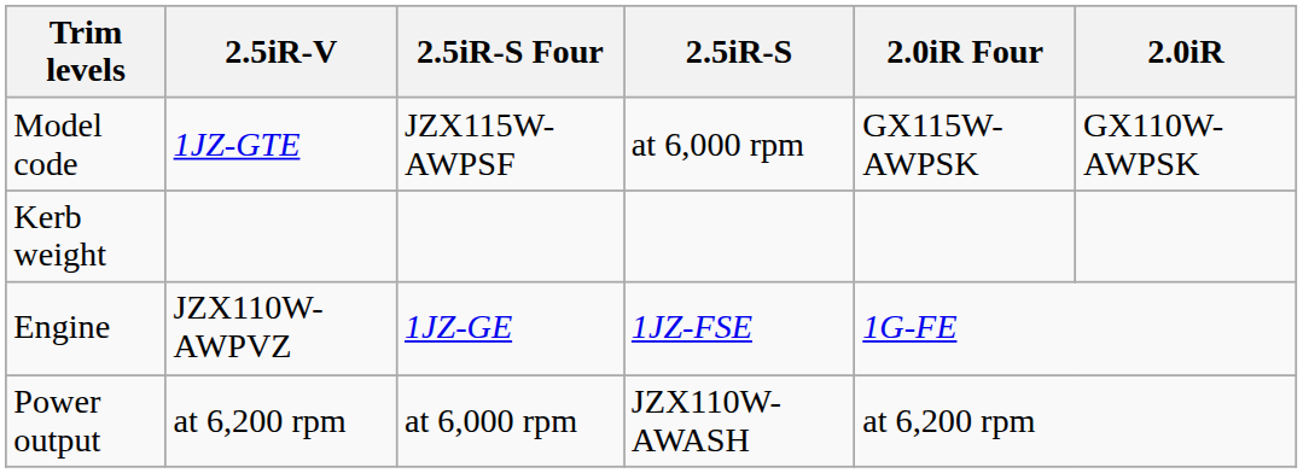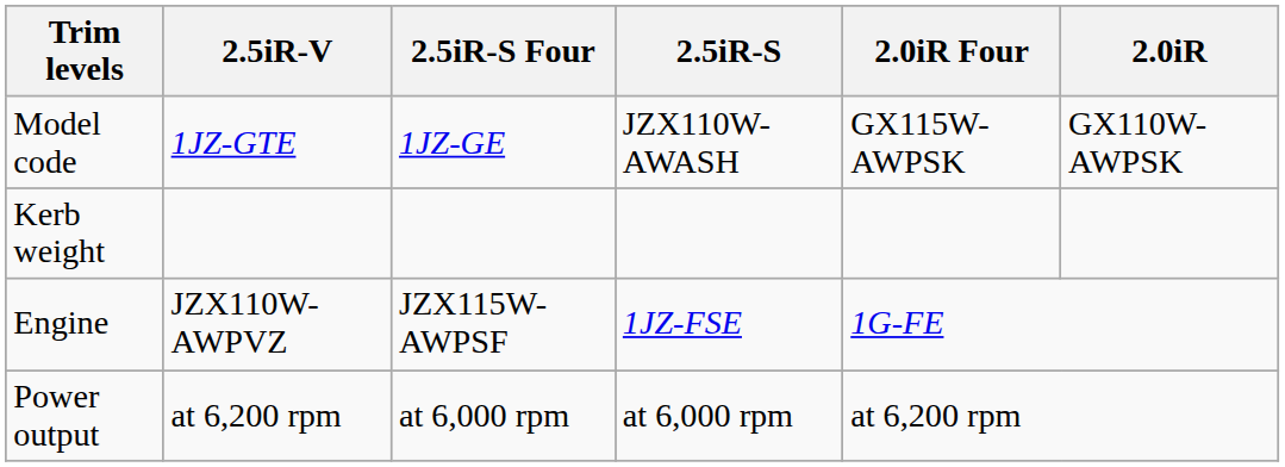Model code | 2.5iR-S Four: JZX115W-AWPSF -> 1JZ-GE
Model code | 2.5iR-S: at 6,000 rpm -> JZX110W-AWASH
Engine | 2.5iR-S Four: 1JZ-GE -> JZX115W-AWPSF
Power output | 2.5iR-S: JZX110W-AWASH -> at 6,000 rpm
